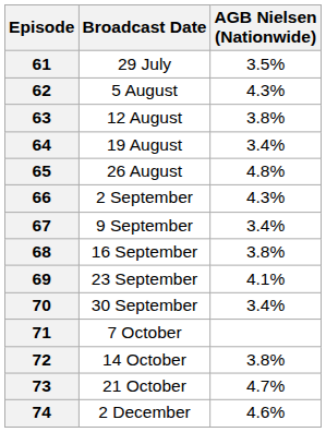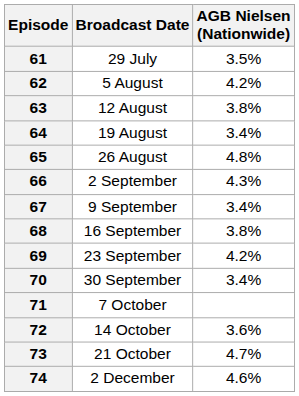62 | AGB Nielsen (Nationwide): 4.3% -> 4.2%
69 | AGB Nielsen (Nationwide): 4.1% -> 4.2%
72 | AGB Nielsen (Nationwide): 3.8% -> 3.6%
